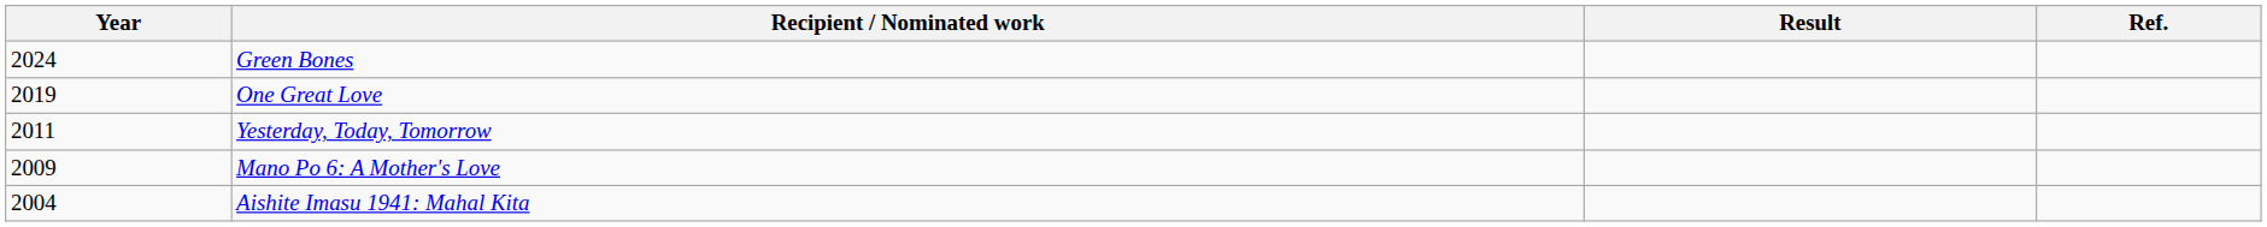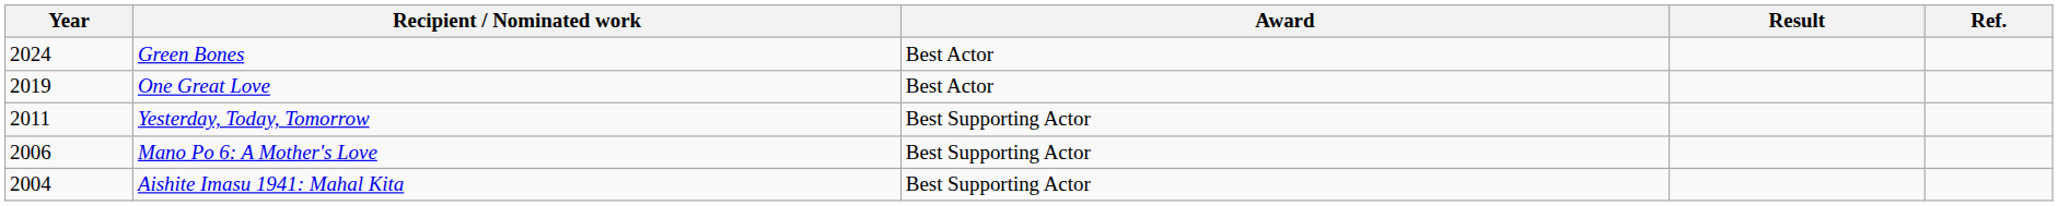+ column: Award | Best Actor | Best Actor | Best Supporting Actor | Best Supporting Actor | Best Supporting Actor
Mano Po 6: A Mother's Love | Year: 2009 -> 2006
